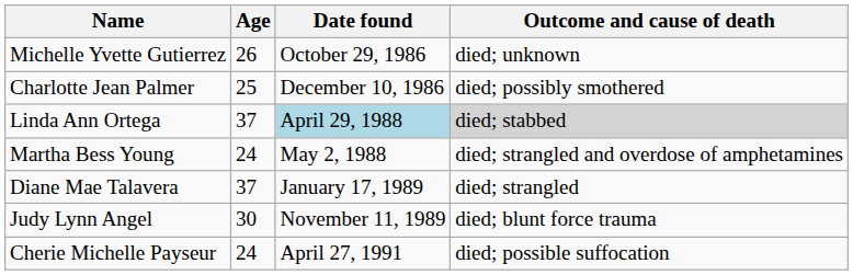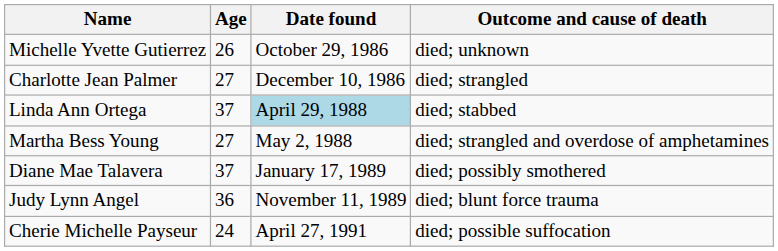Charlotte Jean Palmer | Age: 25 -> 27
Charlotte Jean Palmer | Outcome and cause of death: died; possibly smothered -> died; strangled
Linda Ann Ortega | Outcome and cause of death: lightgrey background -> no background
Martha Bess Young | Age: 24 -> 27
Diane Mae Talavera | Outcome and cause of death: died; strangled -> died; possibly smothered
Judy Lynn Angel | Age: 30 -> 36
